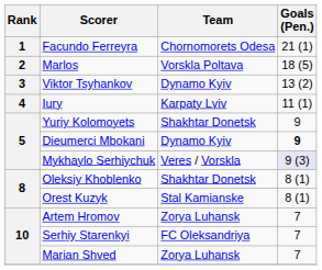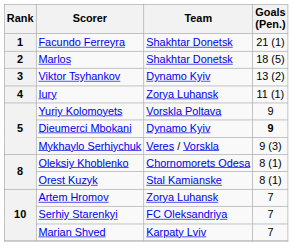Facundo Ferreyra | Team: Chornomorets Odesa -> Shakhtar Donetsk
Marlos | Team: Vorskla Poltava -> Shakhtar Donetsk
Iury | Team: Karpaty Lviv -> Zorya Luhansk
Yuriy Kolomoyets | Team: Shakhtar Donetsk -> Vorskla Poltava
Mykhaylo Serhiychuk | Goals (Pen.): lavender background -> no background
Oleksiy Khoblenko | Team: Shakhtar Donetsk -> Chornomorets Odesa
Marian Shved | Team: Zorya Luhansk -> Karpaty Lviv
